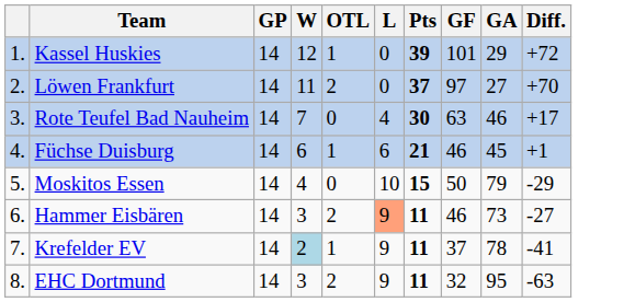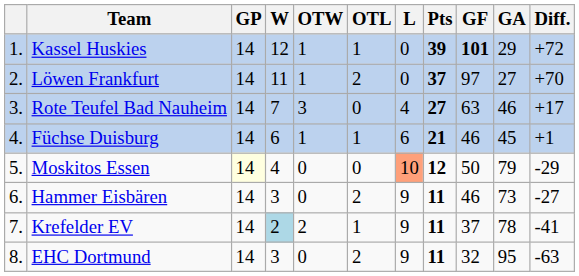+ column: OTW | 1 | 1 | 3 | 1 | 0 | 0 | 2 | 0
Kassel Huskies | GF: normal -> bold
Rote Teufel Bad Nauheim | Pts: 30 -> 27
Moskitos Essen | GP: no background -> lightyellow background
Moskitos Essen | L: no background -> lightsalmon background
Moskitos Essen | Pts: 15 -> 12
Hammer Eisbären | L: lightsalmon background -> no background
